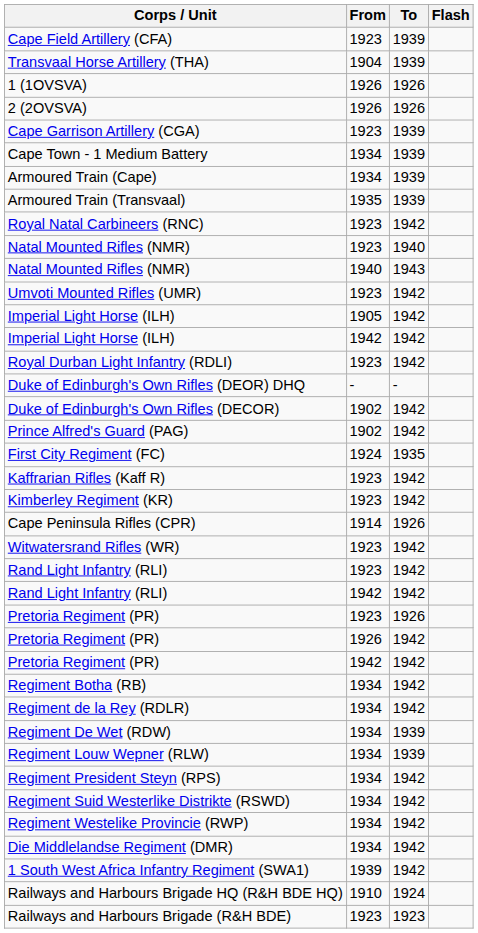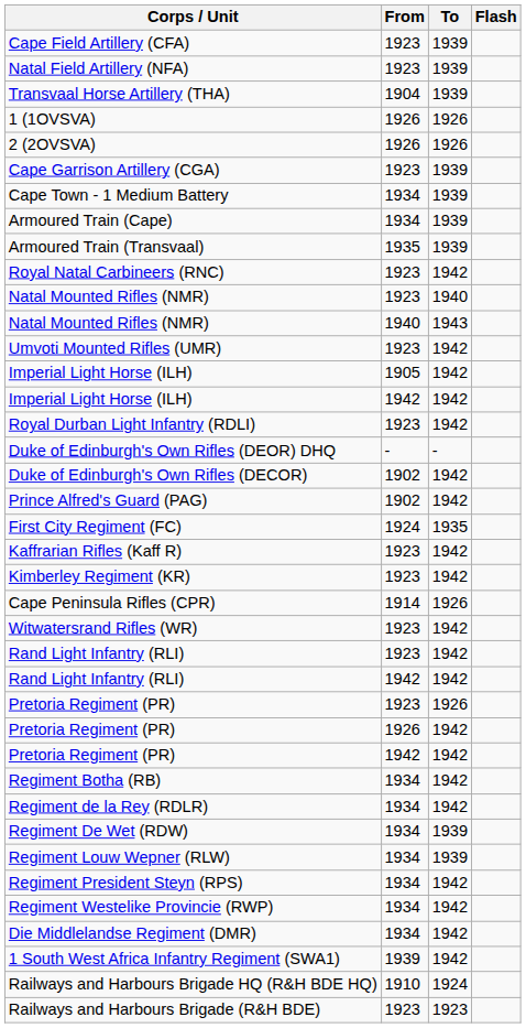+ row: Natal Field Artillery (NFA) | 1923 | 1939
- row: Regiment Suid Westerlike Distrikte (RSWD) | 1934 | 1942
